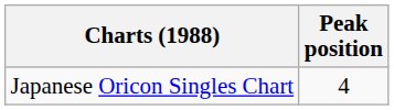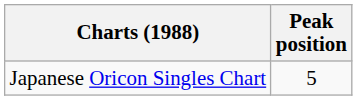Japanese Oricon Singles Chart | Peak position: 4 -> 5
